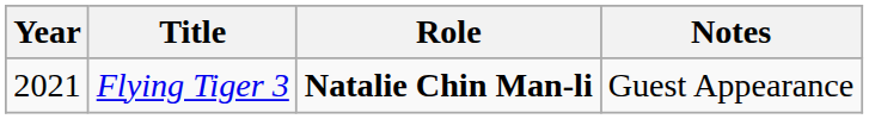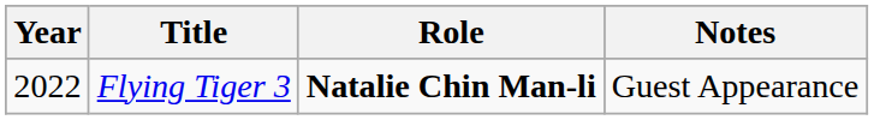Flying Tiger 3 | Year: 2021 -> 2022
